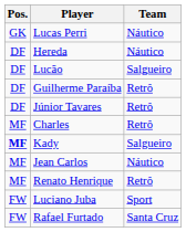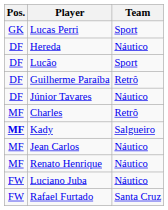Lucas Perri | Team: Náutico -> Sport
Lucão | Team: Salgueiro -> Sport
Júnior Tavares | Team: Retrô -> Náutico
Renato Henrique | Team: Retrô -> Náutico
Luciano Juba | Team: Sport -> Náutico
